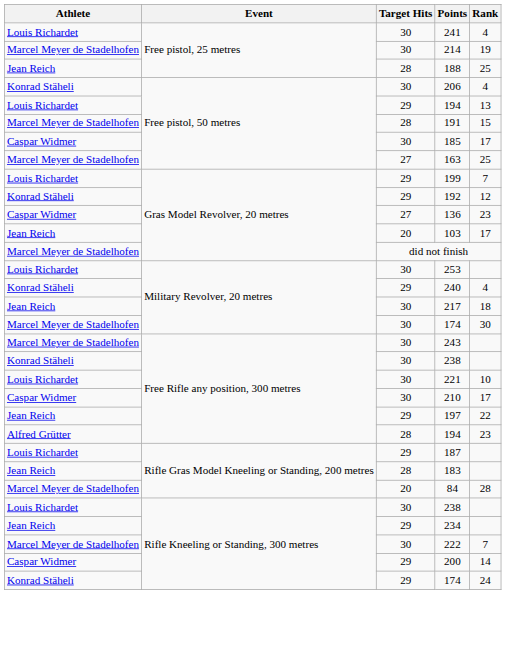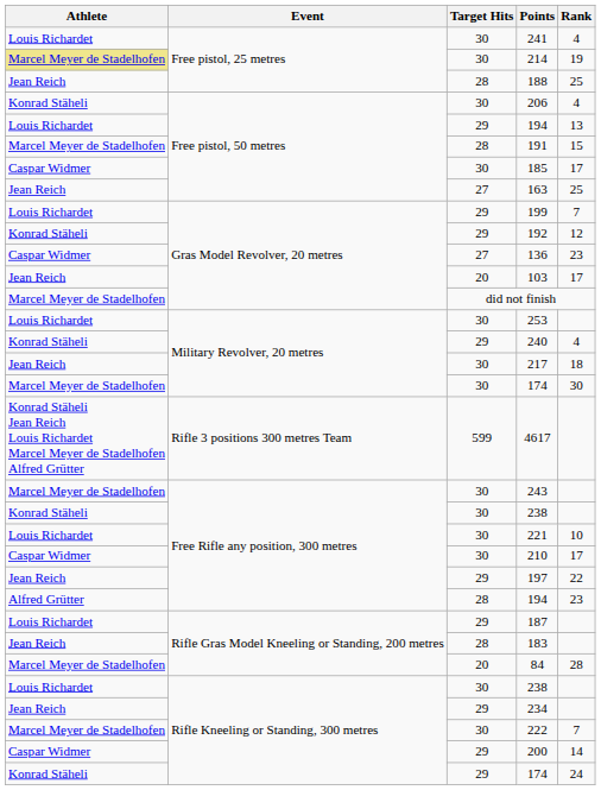214 | Athlete: no background -> khaki background
163 | Athlete: Marcel Meyer de Stadelhofen -> Jean Reich
+ row: Konrad Stäheli Jean Reich Louis Richardet Marcel Meyer de Stadelhofen Alfred Grütter | Rifle 3 positions 300 metres Team | 599 | 4617
